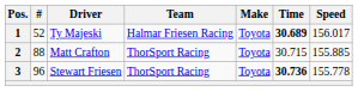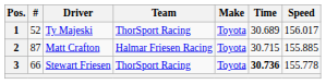1 | Team: Halmar Friesen Racing -> ThorSport Racing
1 | Time: bold -> normal
2 | #: 88 -> 87
2 | Team: ThorSport Racing -> Halmar Friesen Racing
3 | #: 96 -> 66
